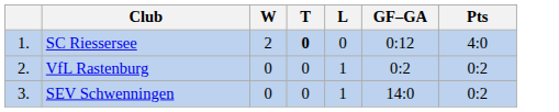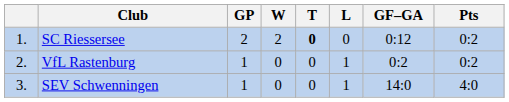+ column: GP | 2 | 1 | 1
SC Riessersee | Pts: 4:0 -> 0:2
SEV Schwenningen | Pts: 0:2 -> 4:0
